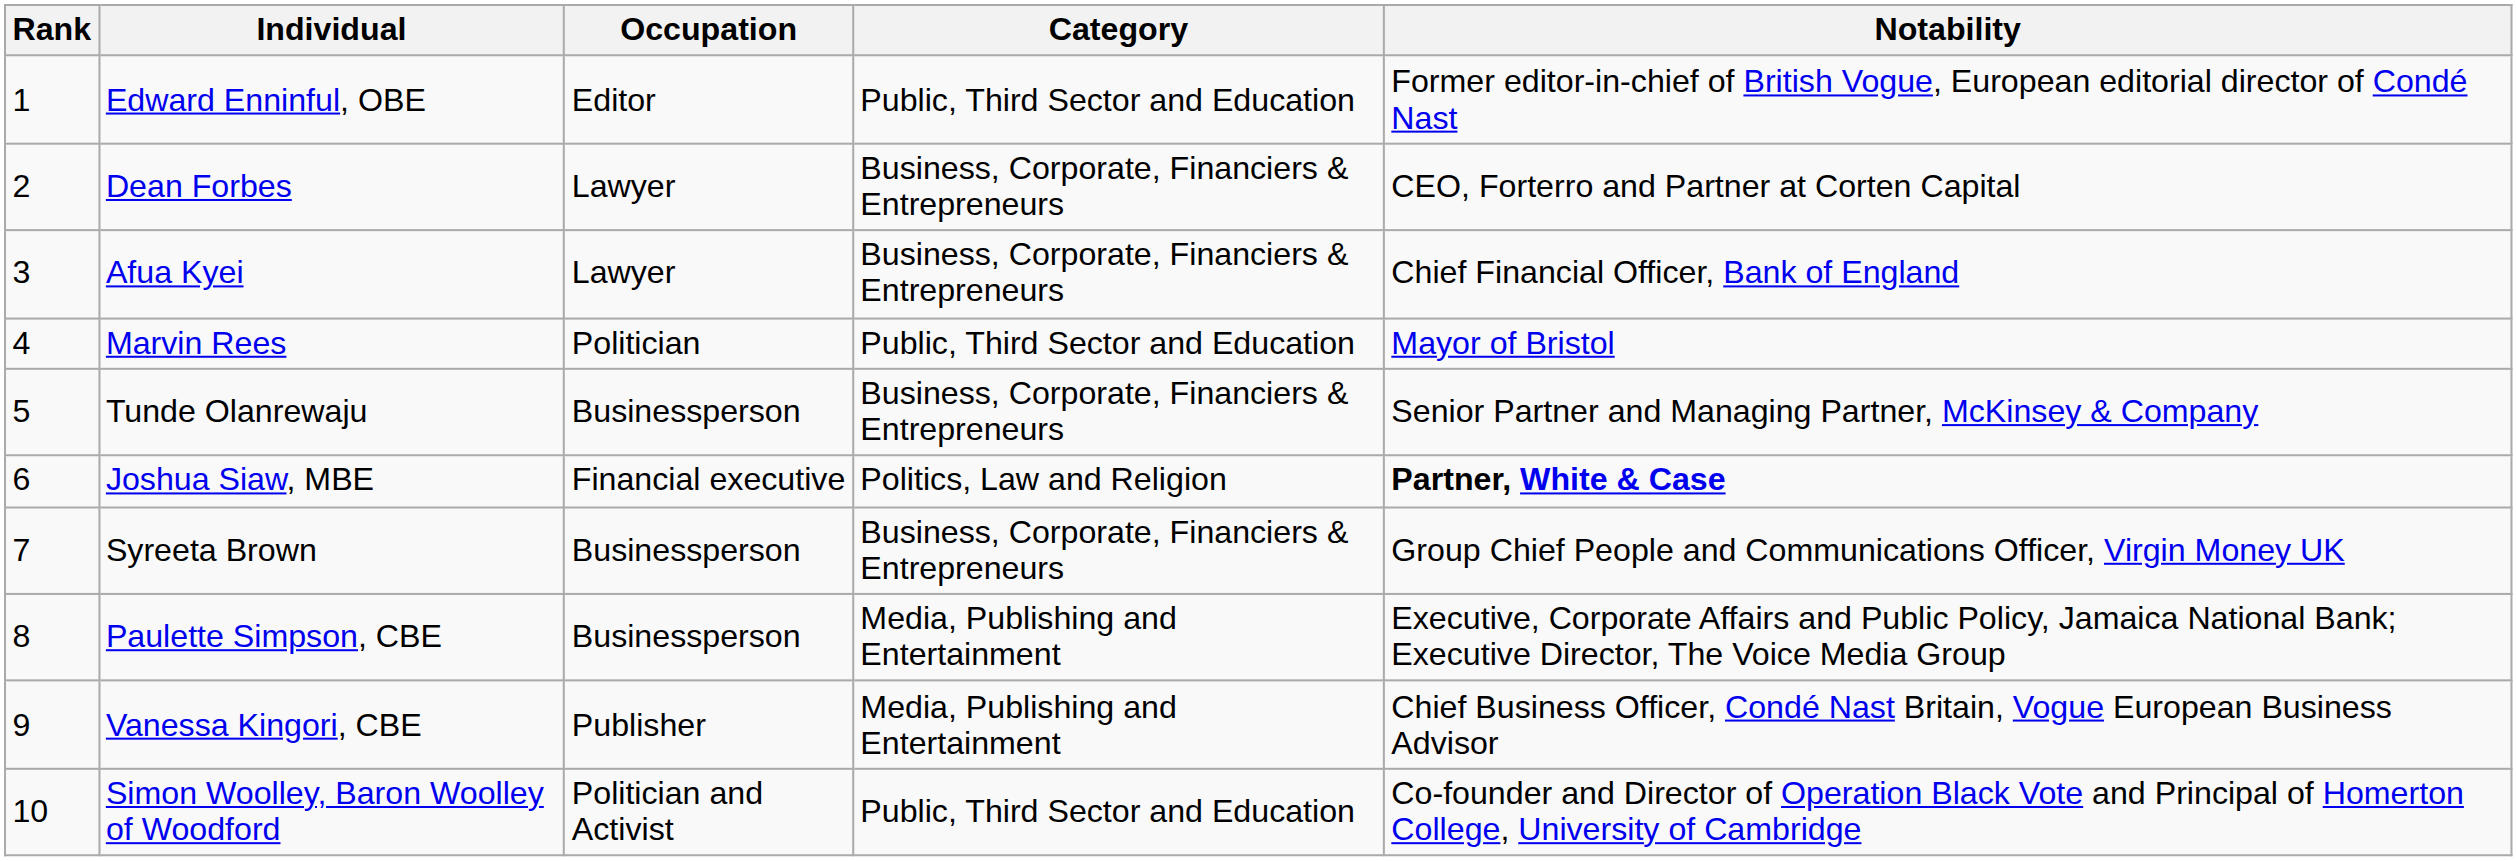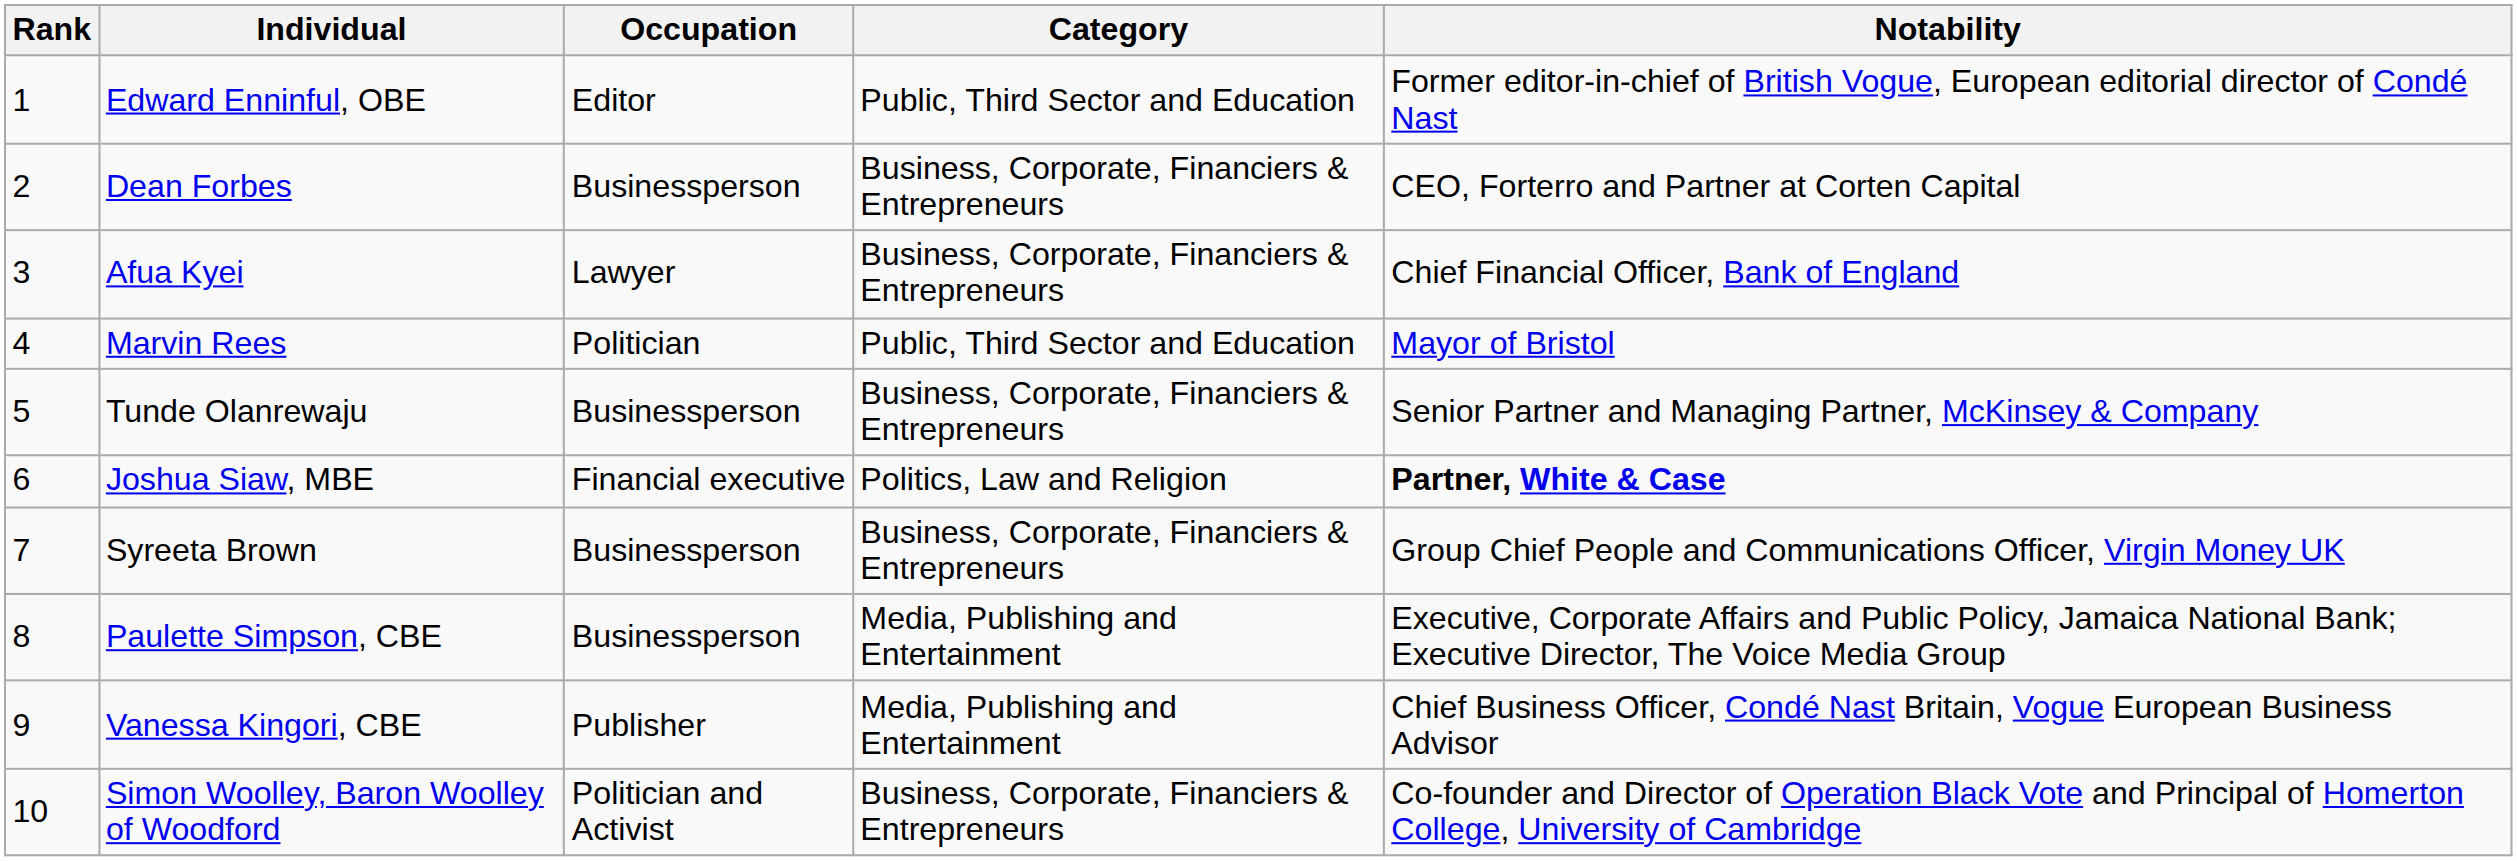Dean Forbes | Occupation: Lawyer -> Businessperson
Simon Woolley, Baron Woolley of Woodford | Category: Public, Third Sector and Education -> Business, Corporate, Financiers & Entrepreneurs
